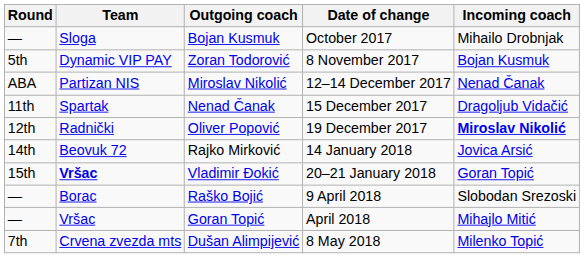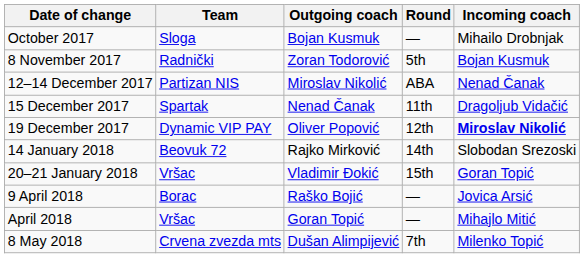columns swapped: Round <-> Date of change
Zoran Todorović | Team: Dynamic VIP PAY -> Radnički
Oliver Popović | Team: Radnički -> Dynamic VIP PAY
Rajko Mirković | Incoming coach: Jovica Arsić -> Slobodan Srezoski
Vladimir Đokić | Team: bold -> normal
Raško Bojić | Incoming coach: Slobodan Srezoski -> Jovica Arsić
